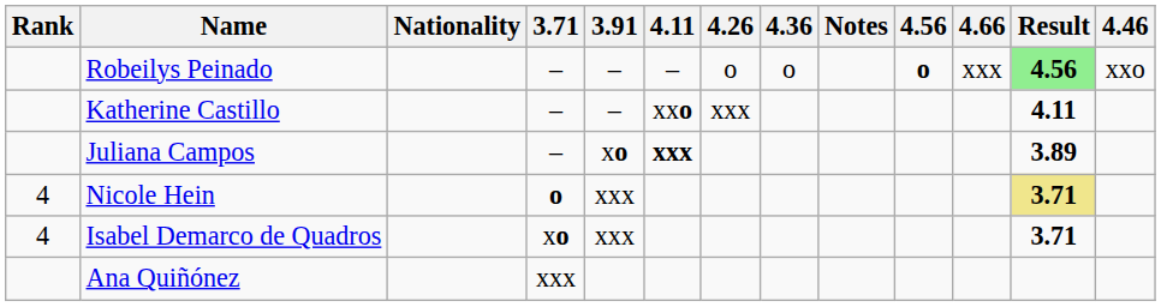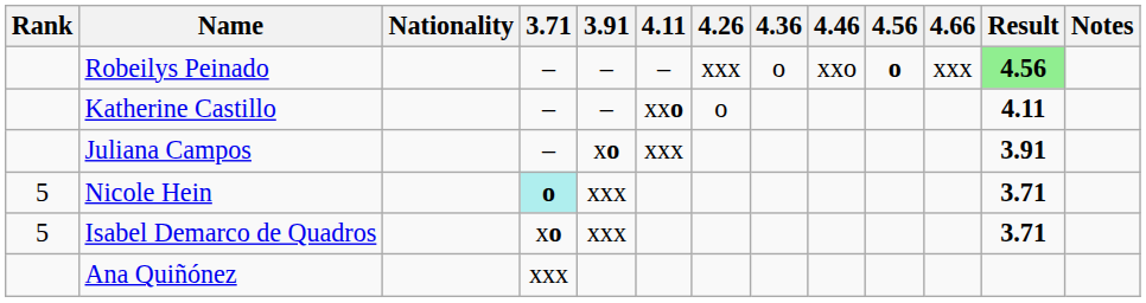columns swapped: 4.46 <-> Notes
Robeilys Peinado | 4.26: o -> xxx
Katherine Castillo | 4.26: xxx -> o
Juliana Campos | 4.11: bold -> normal
Juliana Campos | Result: 3.89 -> 3.91
Nicole Hein | Rank: 4 -> 5
Nicole Hein | 3.71: no background -> paleturquoise background
Nicole Hein | Result: khaki background -> no background
Isabel Demarco de Quadros | Rank: 4 -> 5
